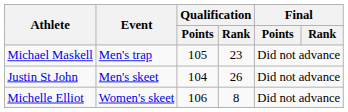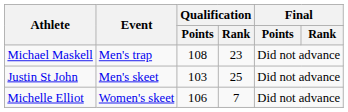Michael Maskell | Qualification / Points: 105 -> 108
Justin St John | Qualification / Points: 104 -> 103
Justin St John | Qualification / Rank: 26 -> 25
Michelle Elliot | Qualification / Rank: 8 -> 7
